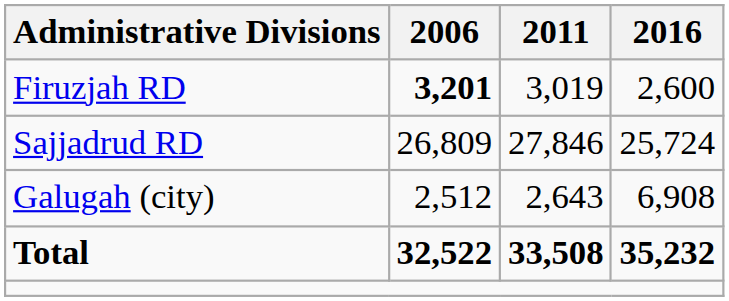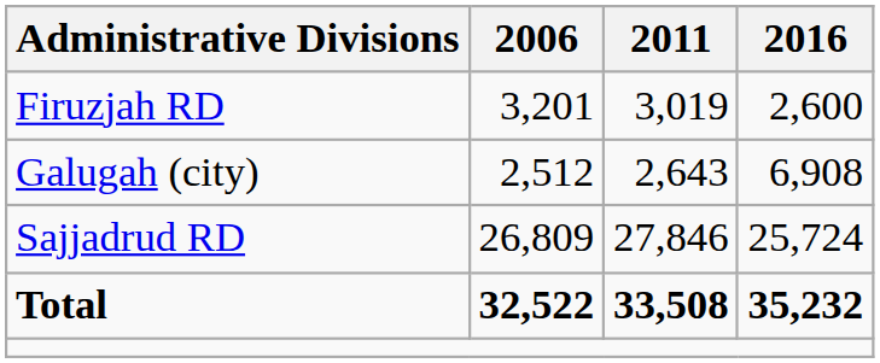Firuzjah RD | 2006: bold -> normal
rows swapped: Sajjadrud RD <-> Galugah (city)
